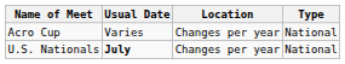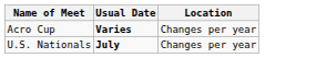- column: Type | National | National
Acro Cup | Usual Date: normal -> bold
